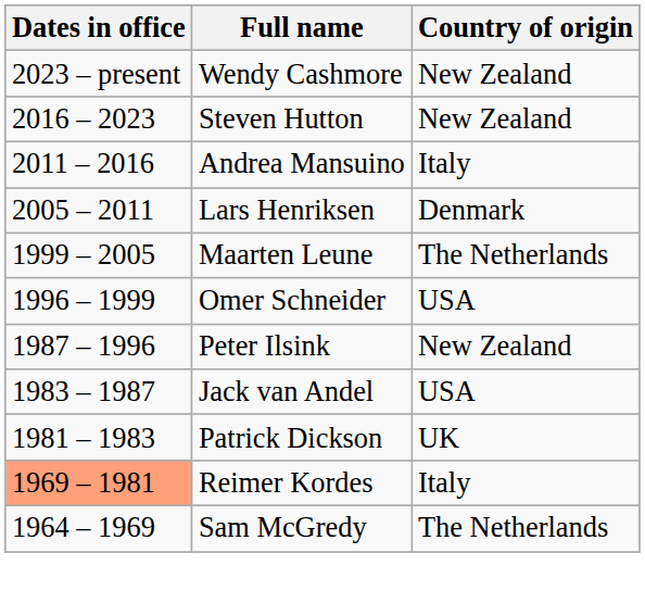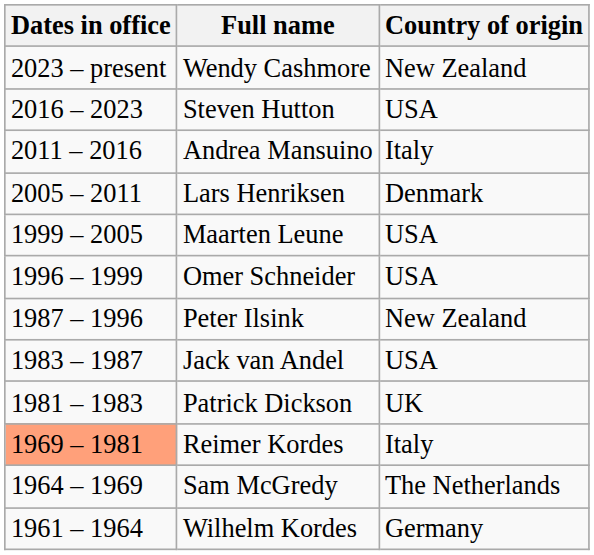Steven Hutton | Country of origin: New Zealand -> USA
Maarten Leune | Country of origin: The Netherlands -> USA
+ row: 1961 – 1964 | Wilhelm Kordes | Germany
